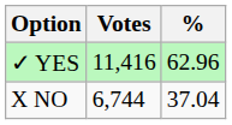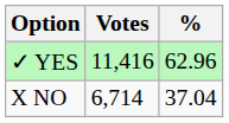X NO | Votes: 6,744 -> 6,714
